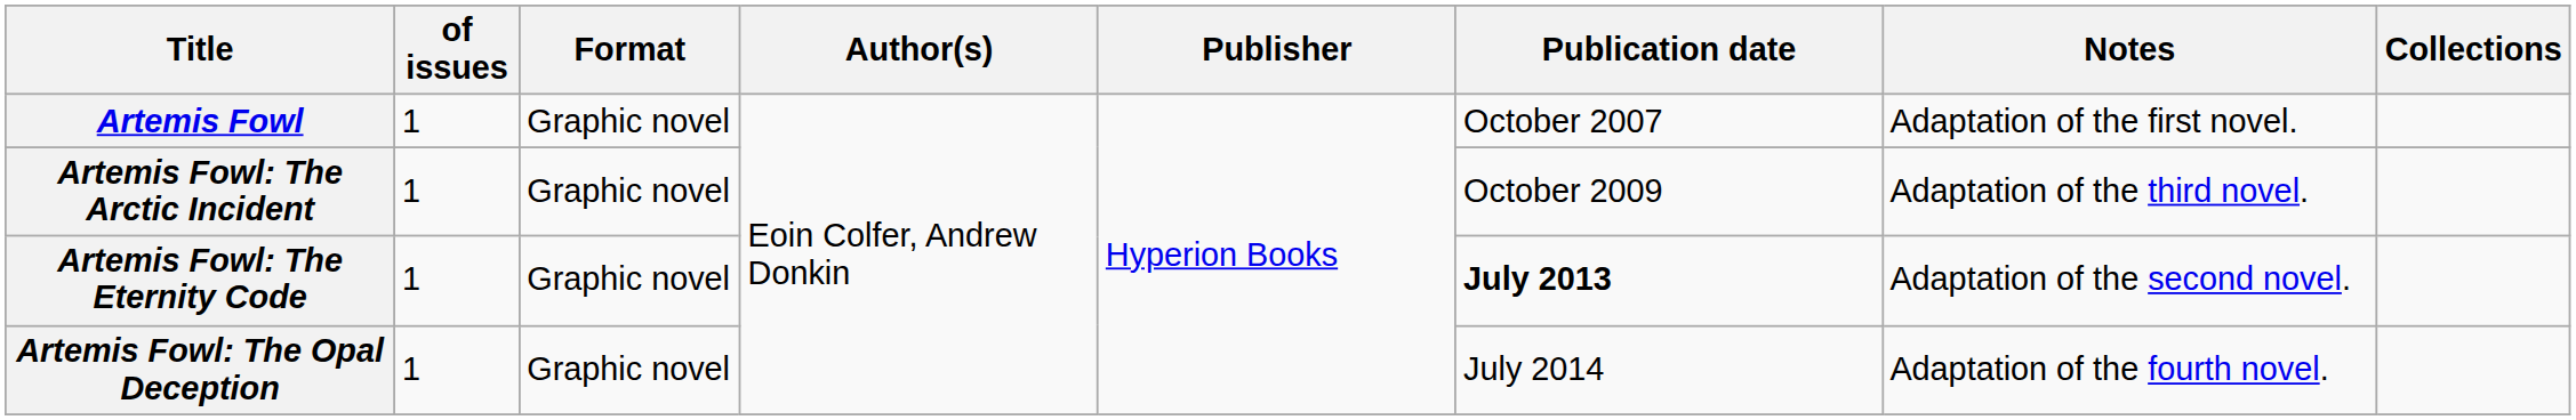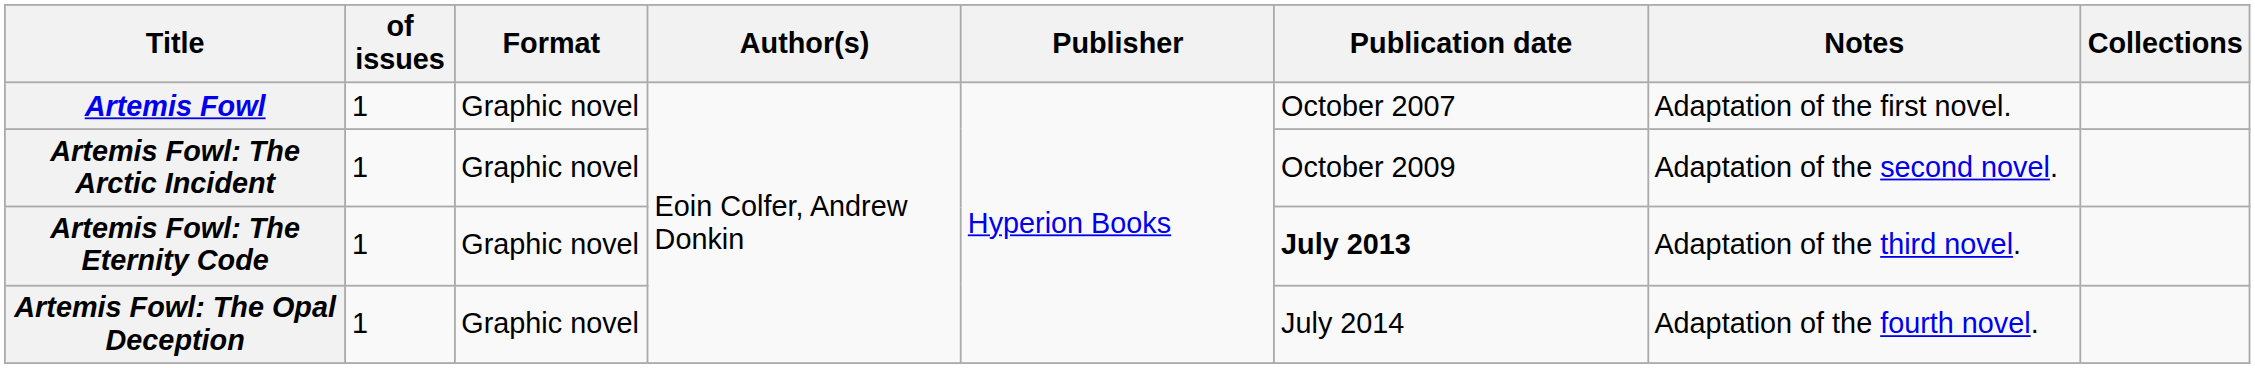Artemis Fowl: The Arctic Incident | Notes: Adaptation of the third novel. -> Adaptation of the second novel.
Artemis Fowl: The Eternity Code | Notes: Adaptation of the second novel. -> Adaptation of the third novel.
